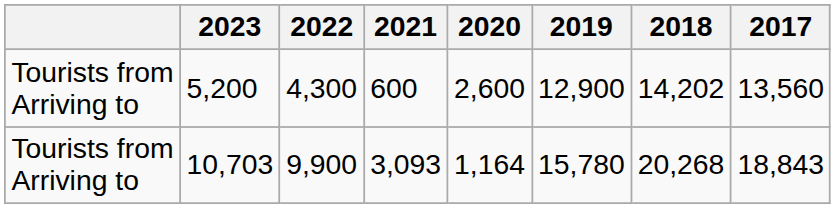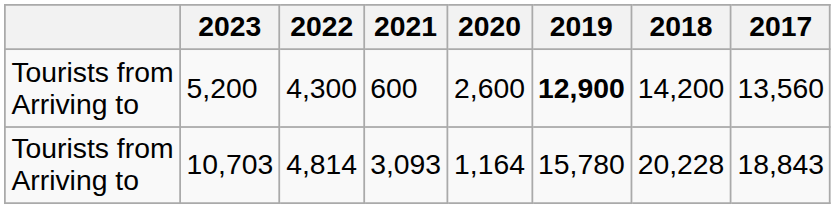5,200 | 2019: normal -> bold
5,200 | 2018: 14,202 -> 14,200
10,703 | 2022: 9,900 -> 4,814
10,703 | 2018: 20,268 -> 20,228
